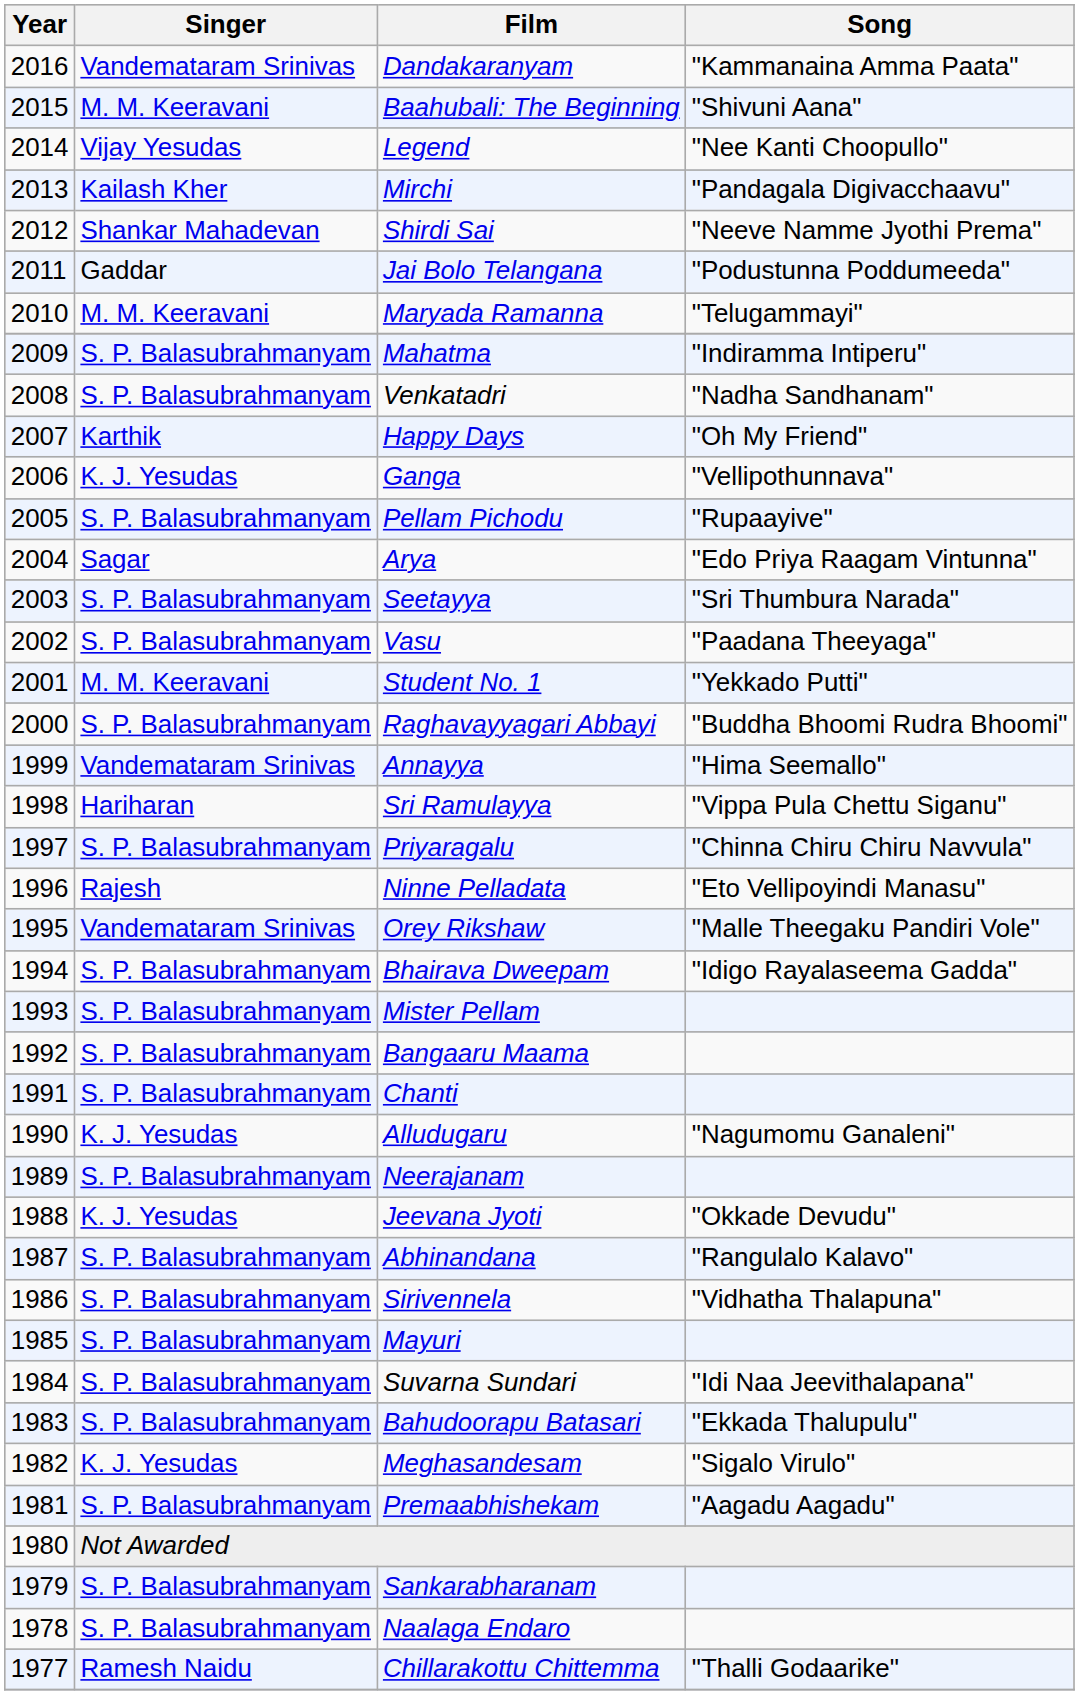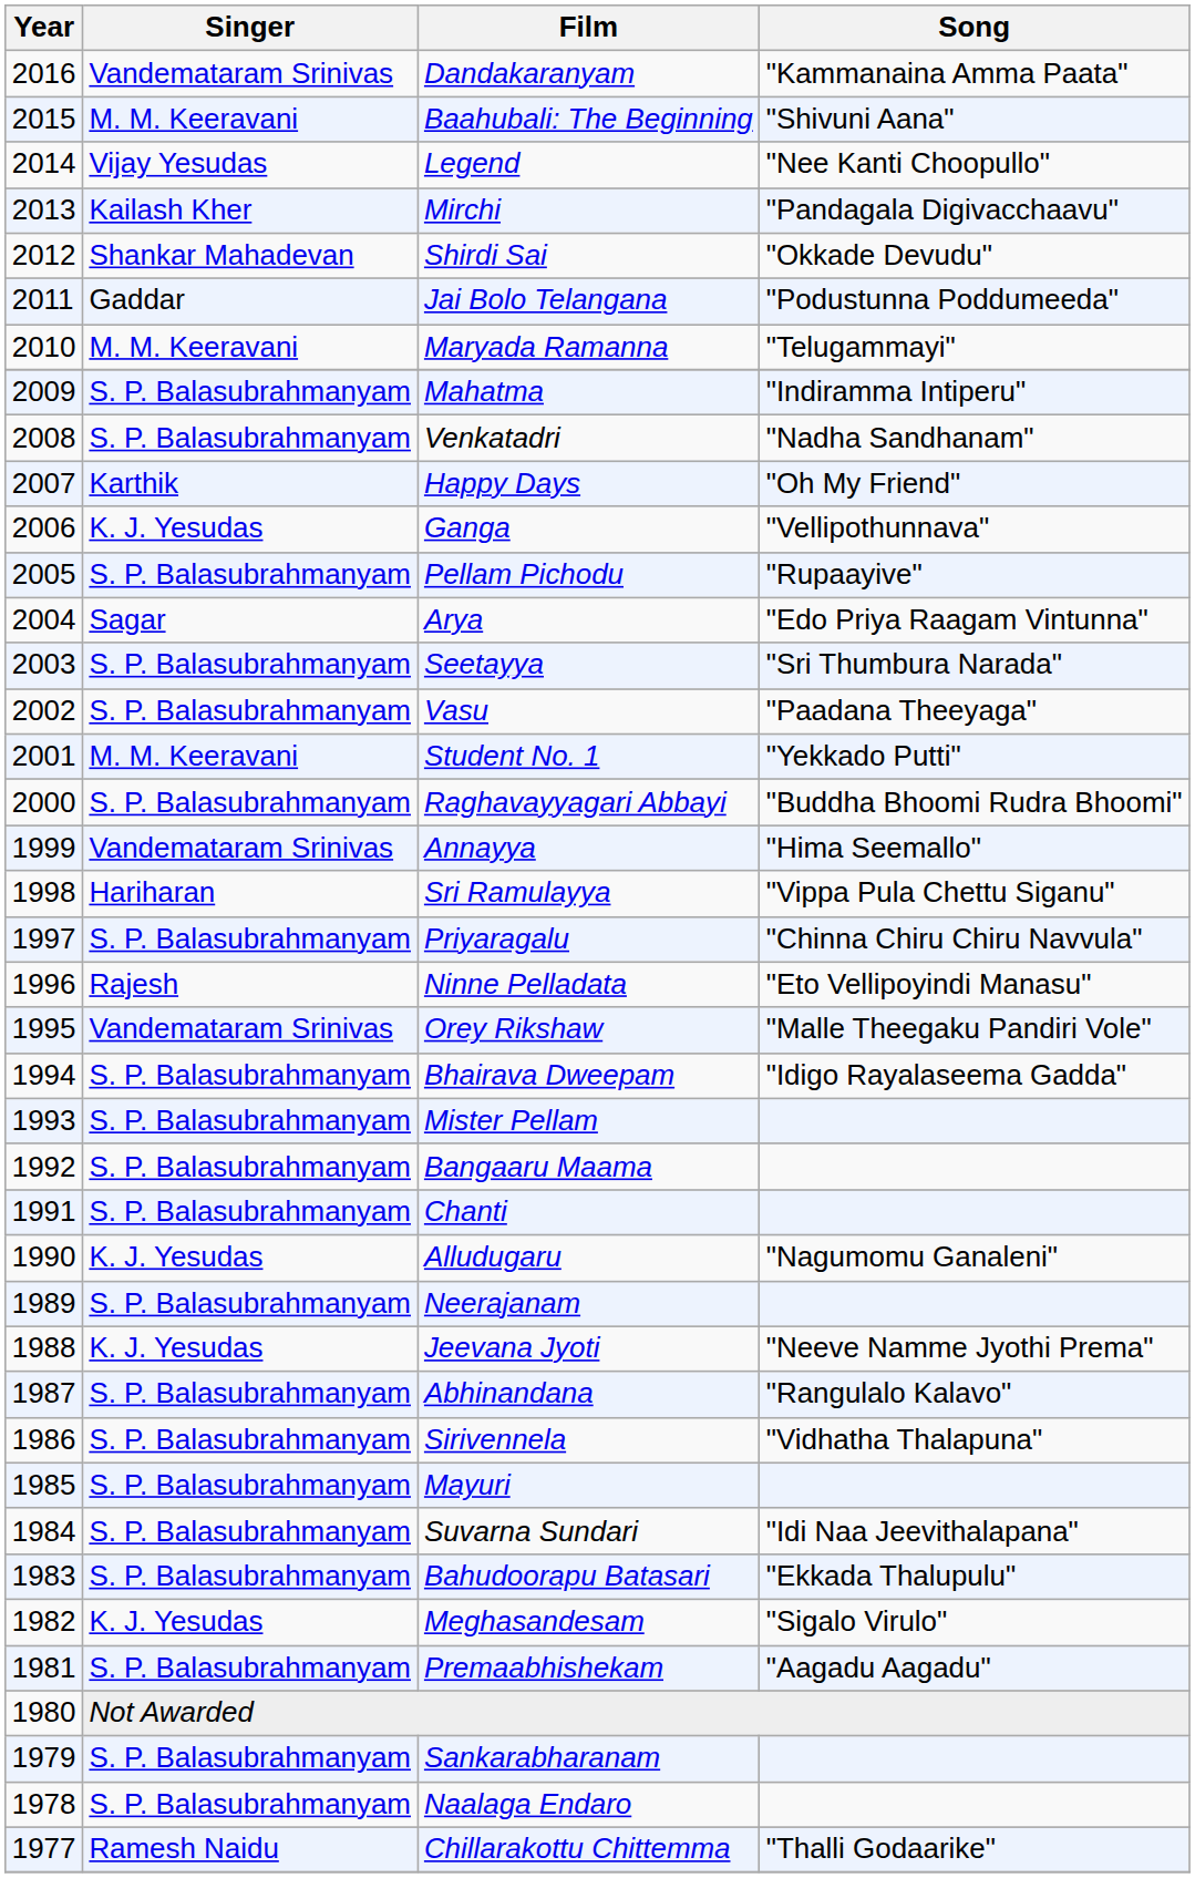Shirdi Sai | Song: "Neeve Namme Jyothi Prema" -> "Okkade Devudu"
Jeevana Jyoti | Song: "Okkade Devudu" -> "Neeve Namme Jyothi Prema"
